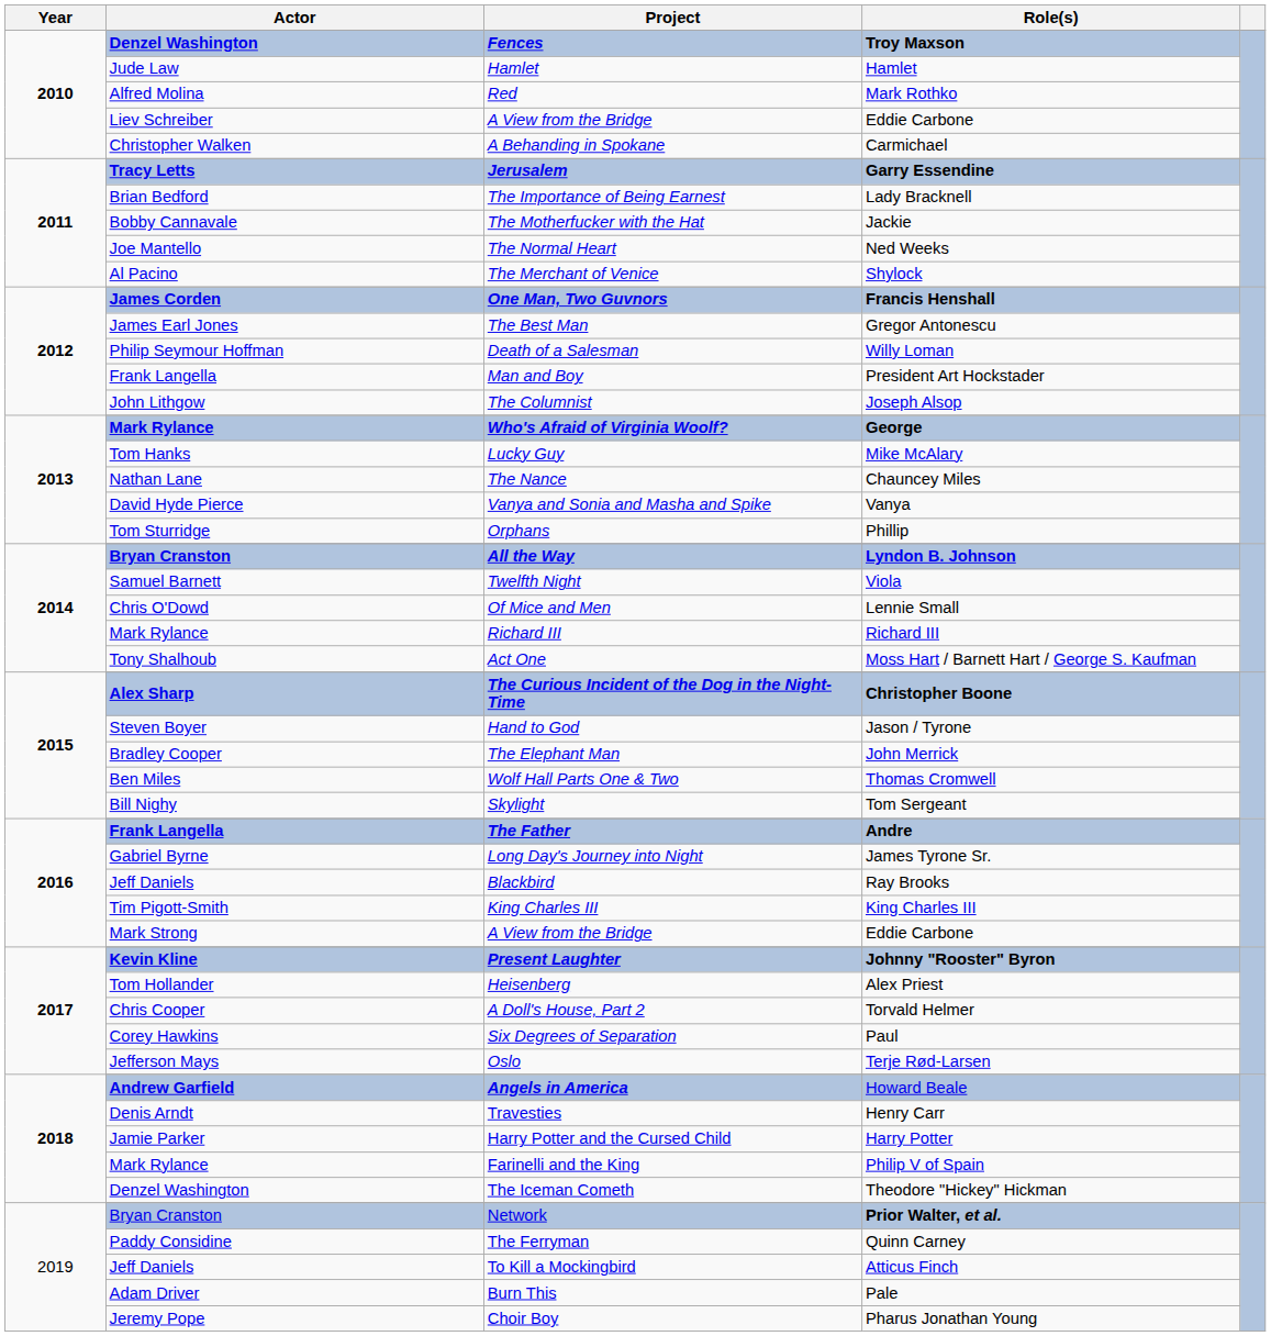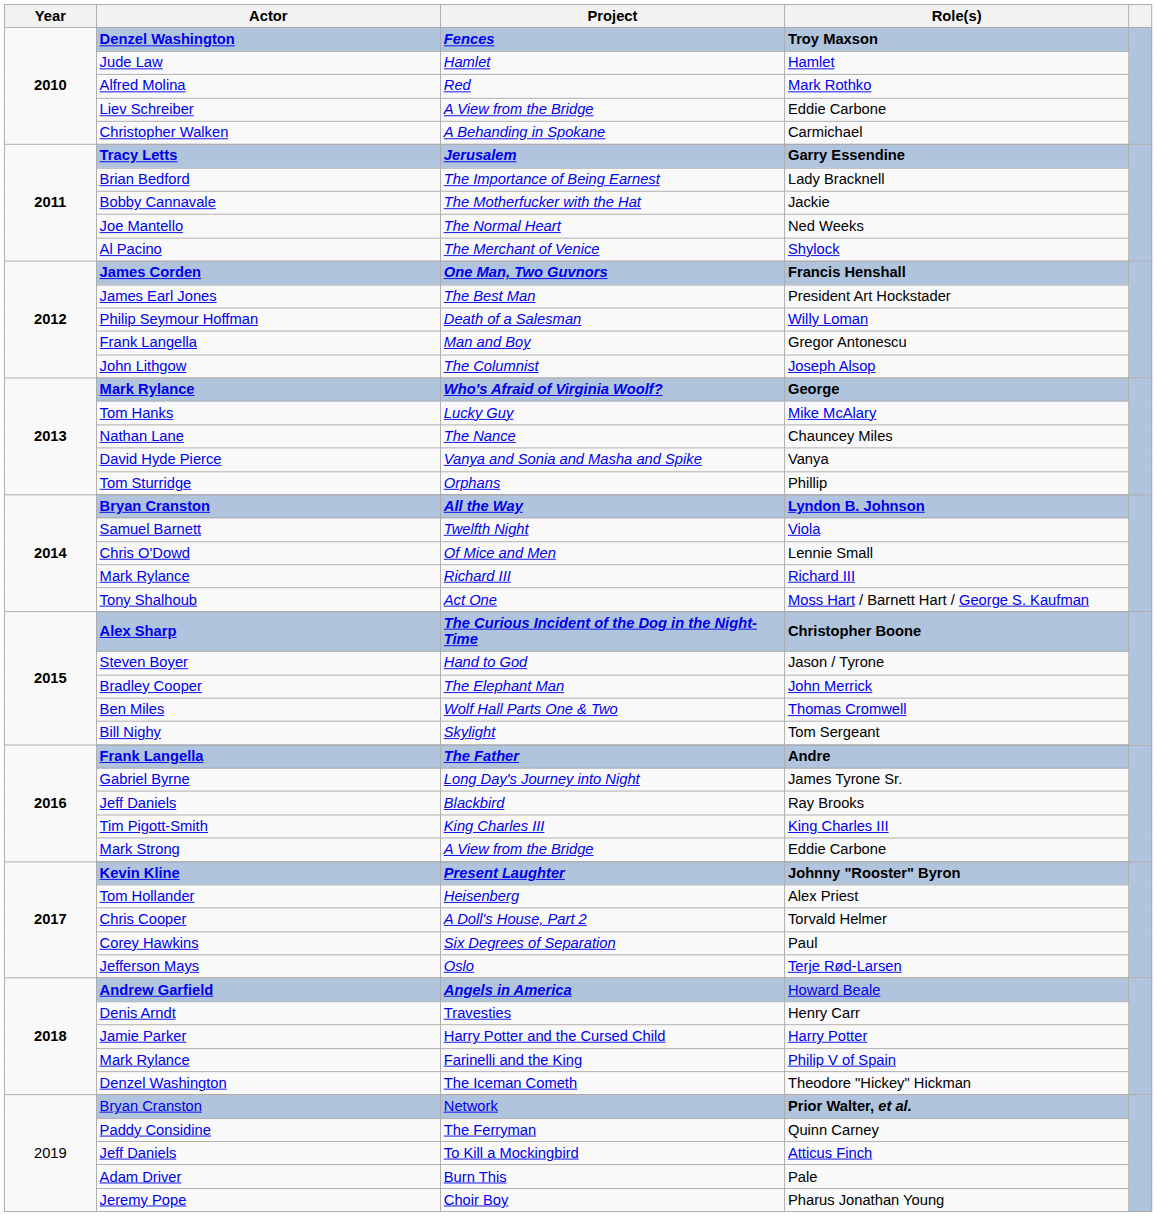The Best Man | Role(s): Gregor Antonescu -> President Art Hockstader
Man and Boy | Role(s): President Art Hockstader -> Gregor Antonescu
